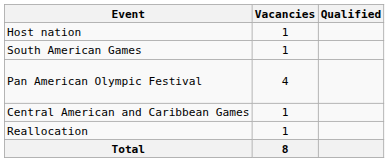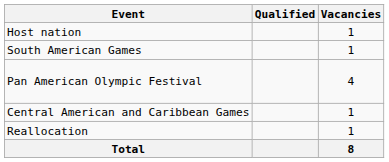columns swapped: Vacancies <-> Qualified
